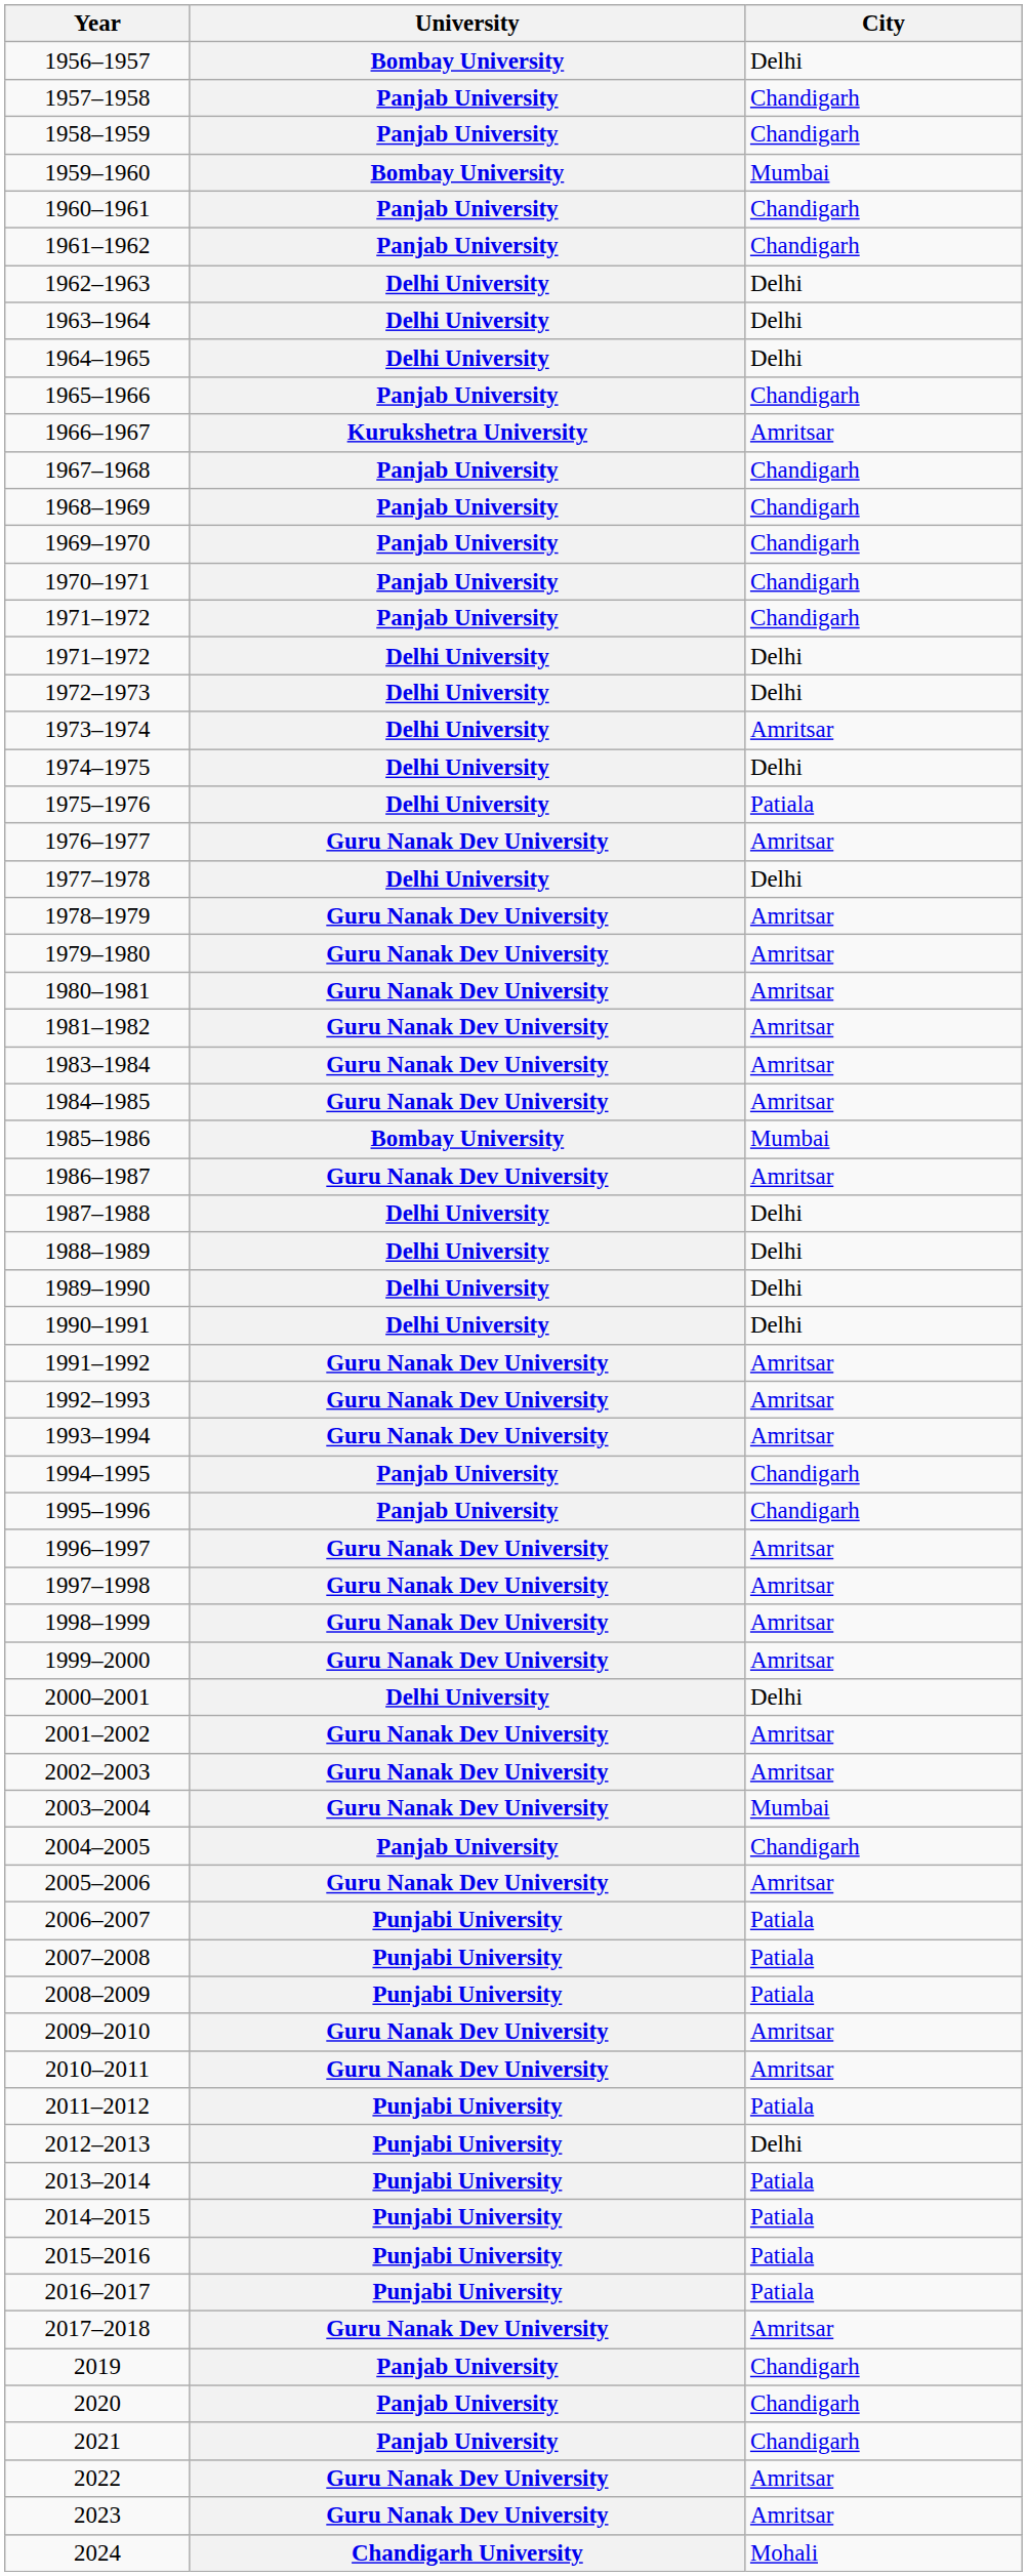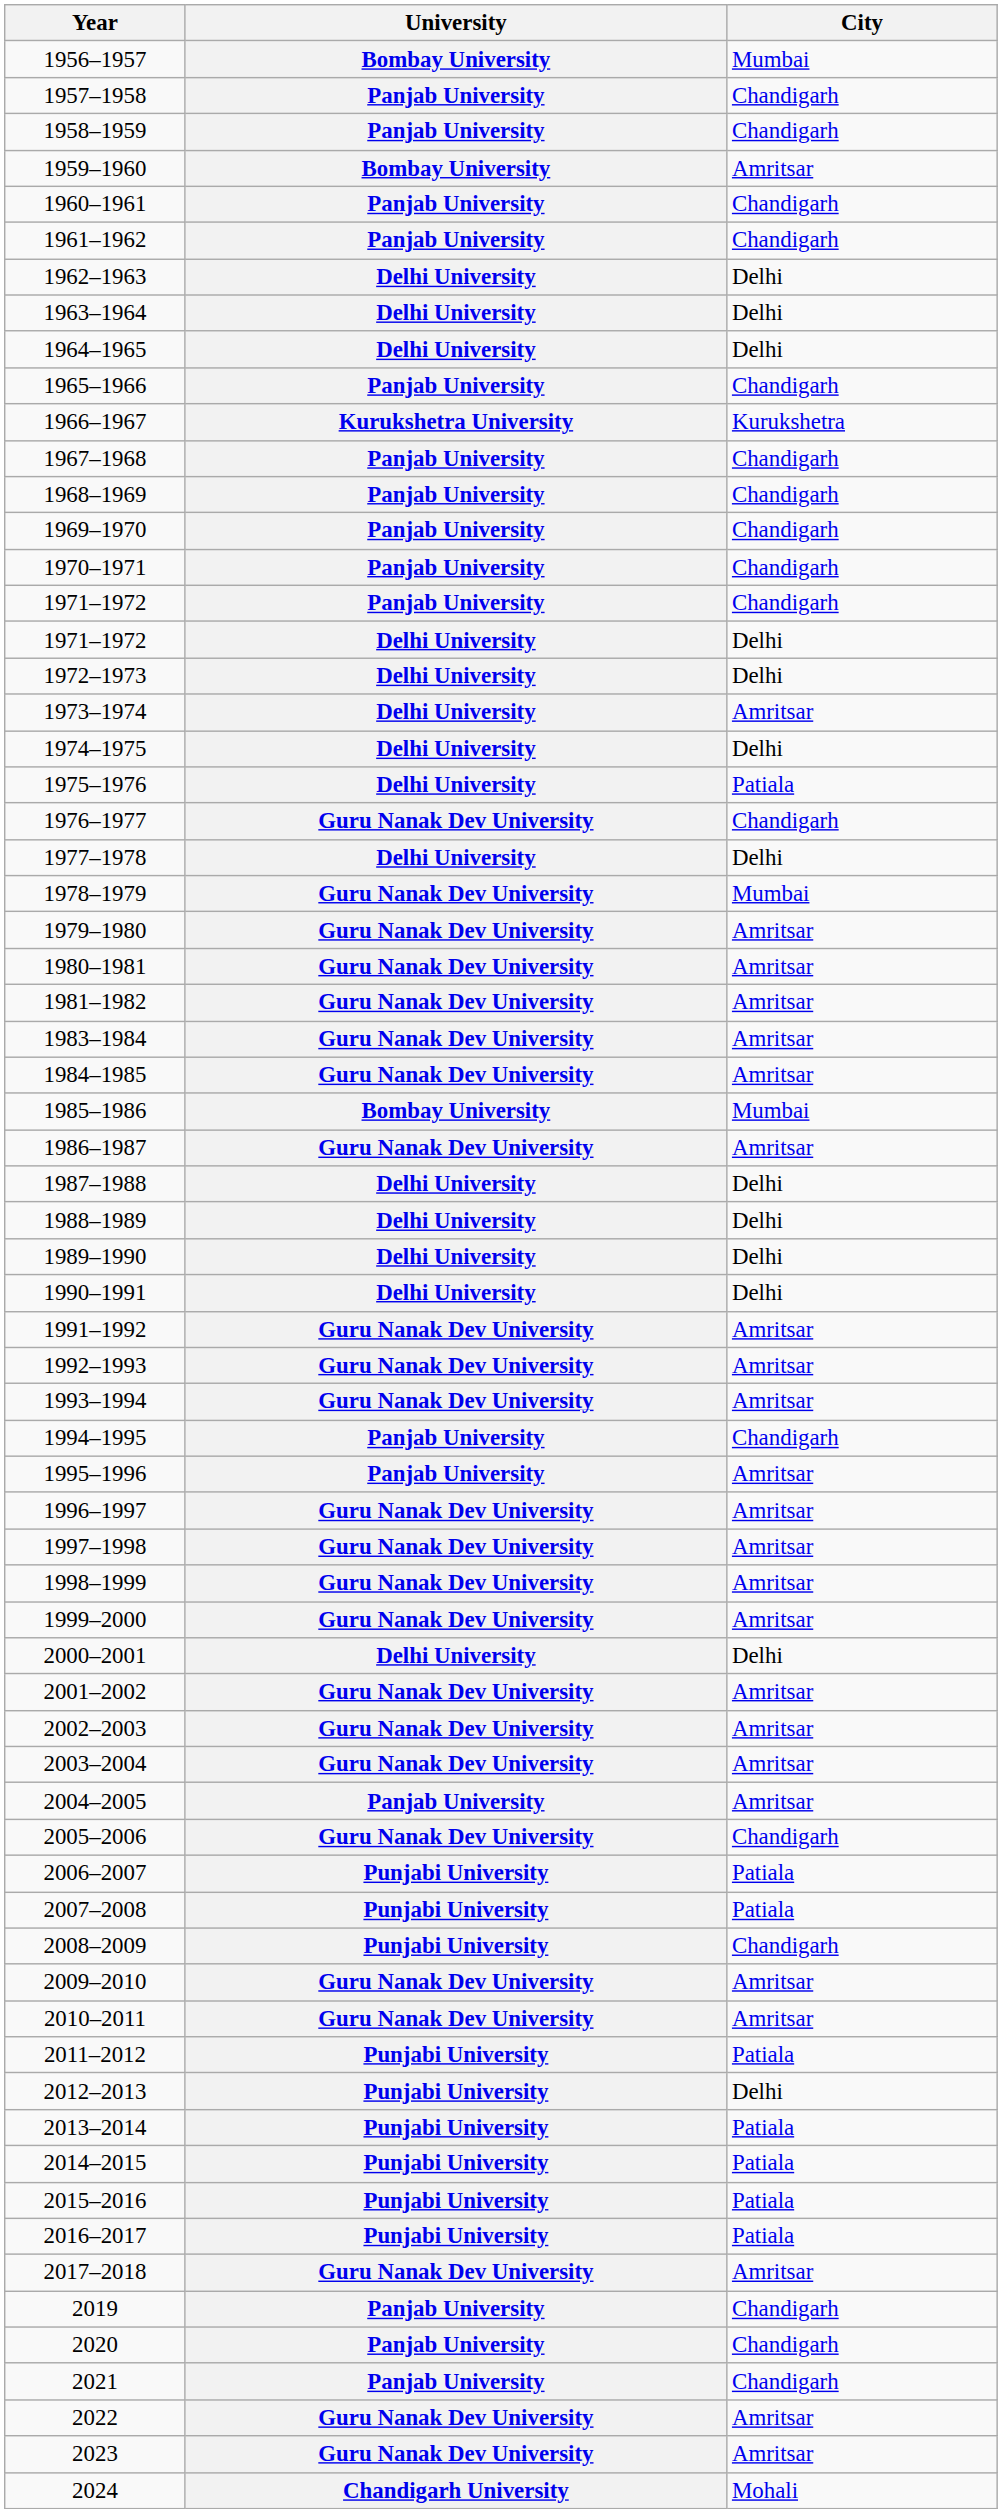1956–1957 | City: Delhi -> Mumbai
1959–1960 | City: Mumbai -> Amritsar
1966–1967 | City: Amritsar -> Kurukshetra
1976–1977 | City: Amritsar -> Chandigarh
1978–1979 | City: Amritsar -> Mumbai
1995–1996 | City: Chandigarh -> Amritsar
2003–2004 | City: Mumbai -> Amritsar
2004–2005 | City: Chandigarh -> Amritsar
2005–2006 | City: Amritsar -> Chandigarh
2008–2009 | City: Patiala -> Chandigarh
